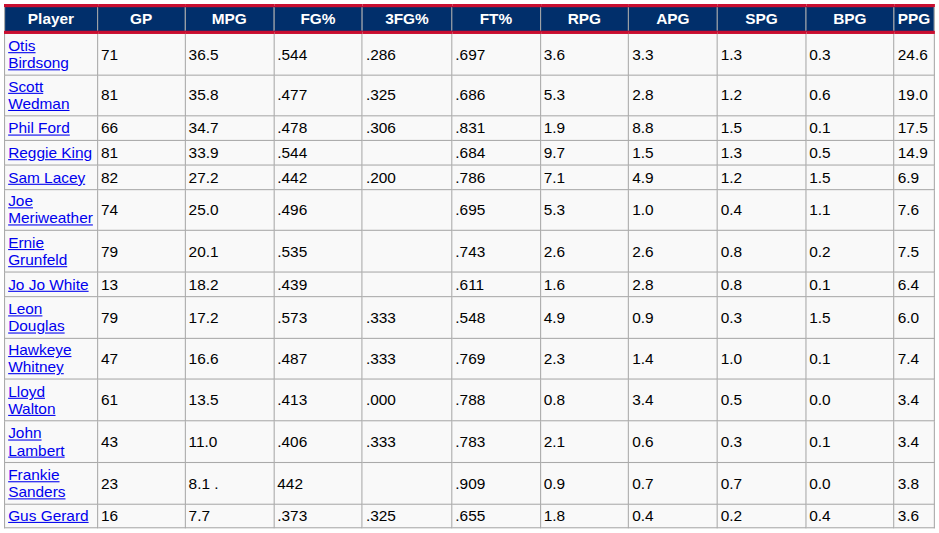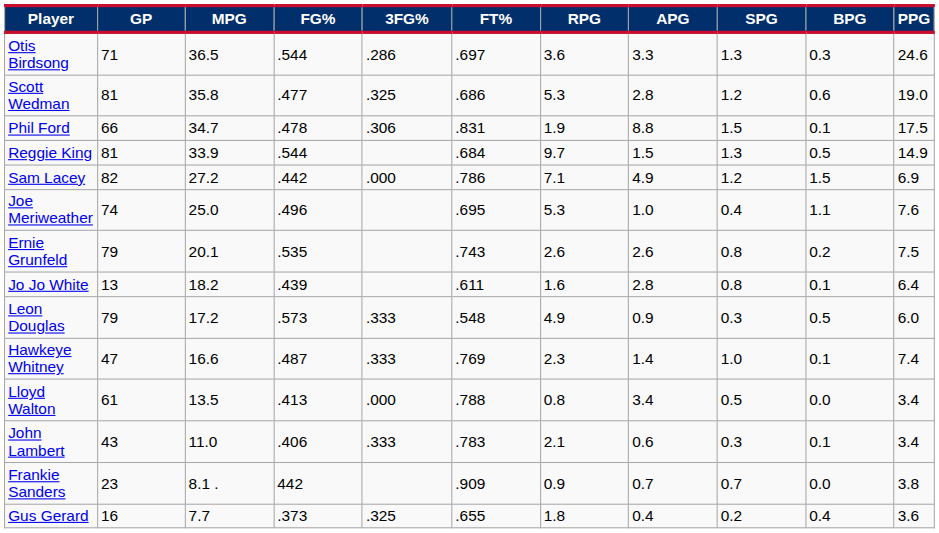Sam Lacey | 3FG%: .200 -> .000
Leon Douglas | BPG: 1.5 -> 0.5
